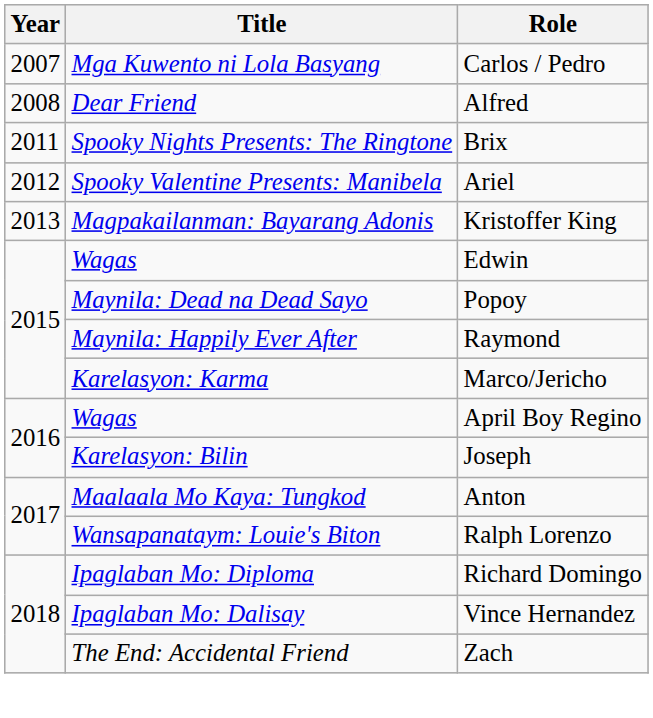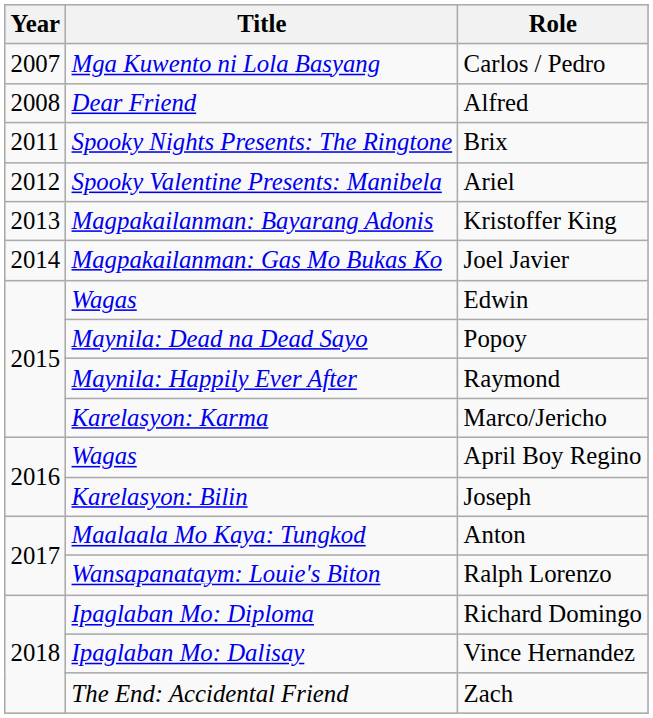+ row: 2014 | Magpakailanman: Gas Mo Bukas Ko | Joel Javier
